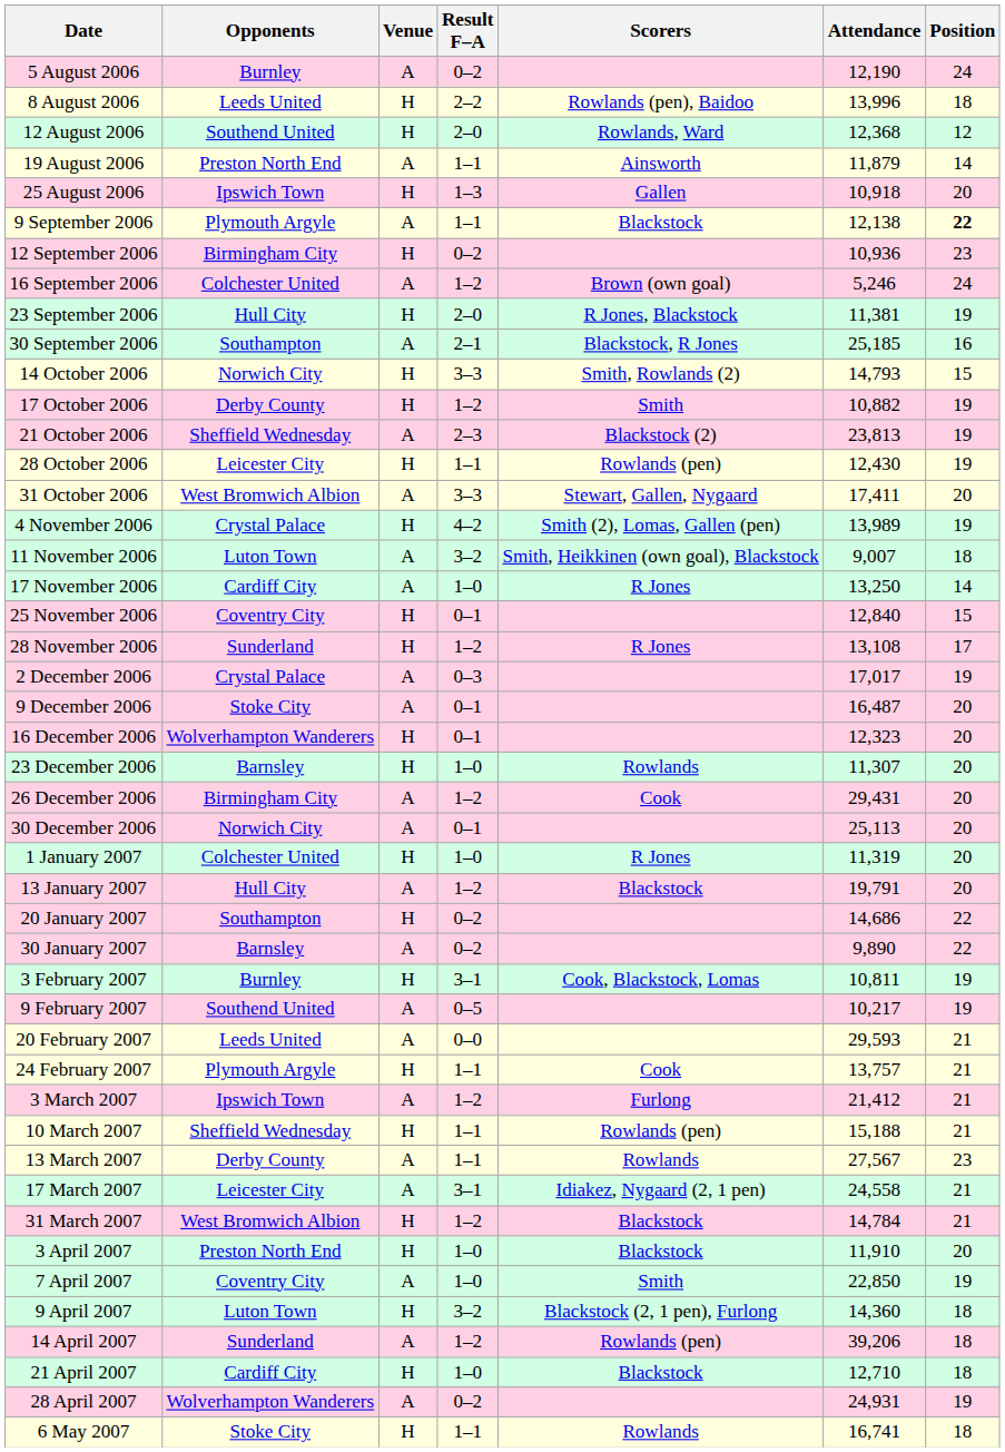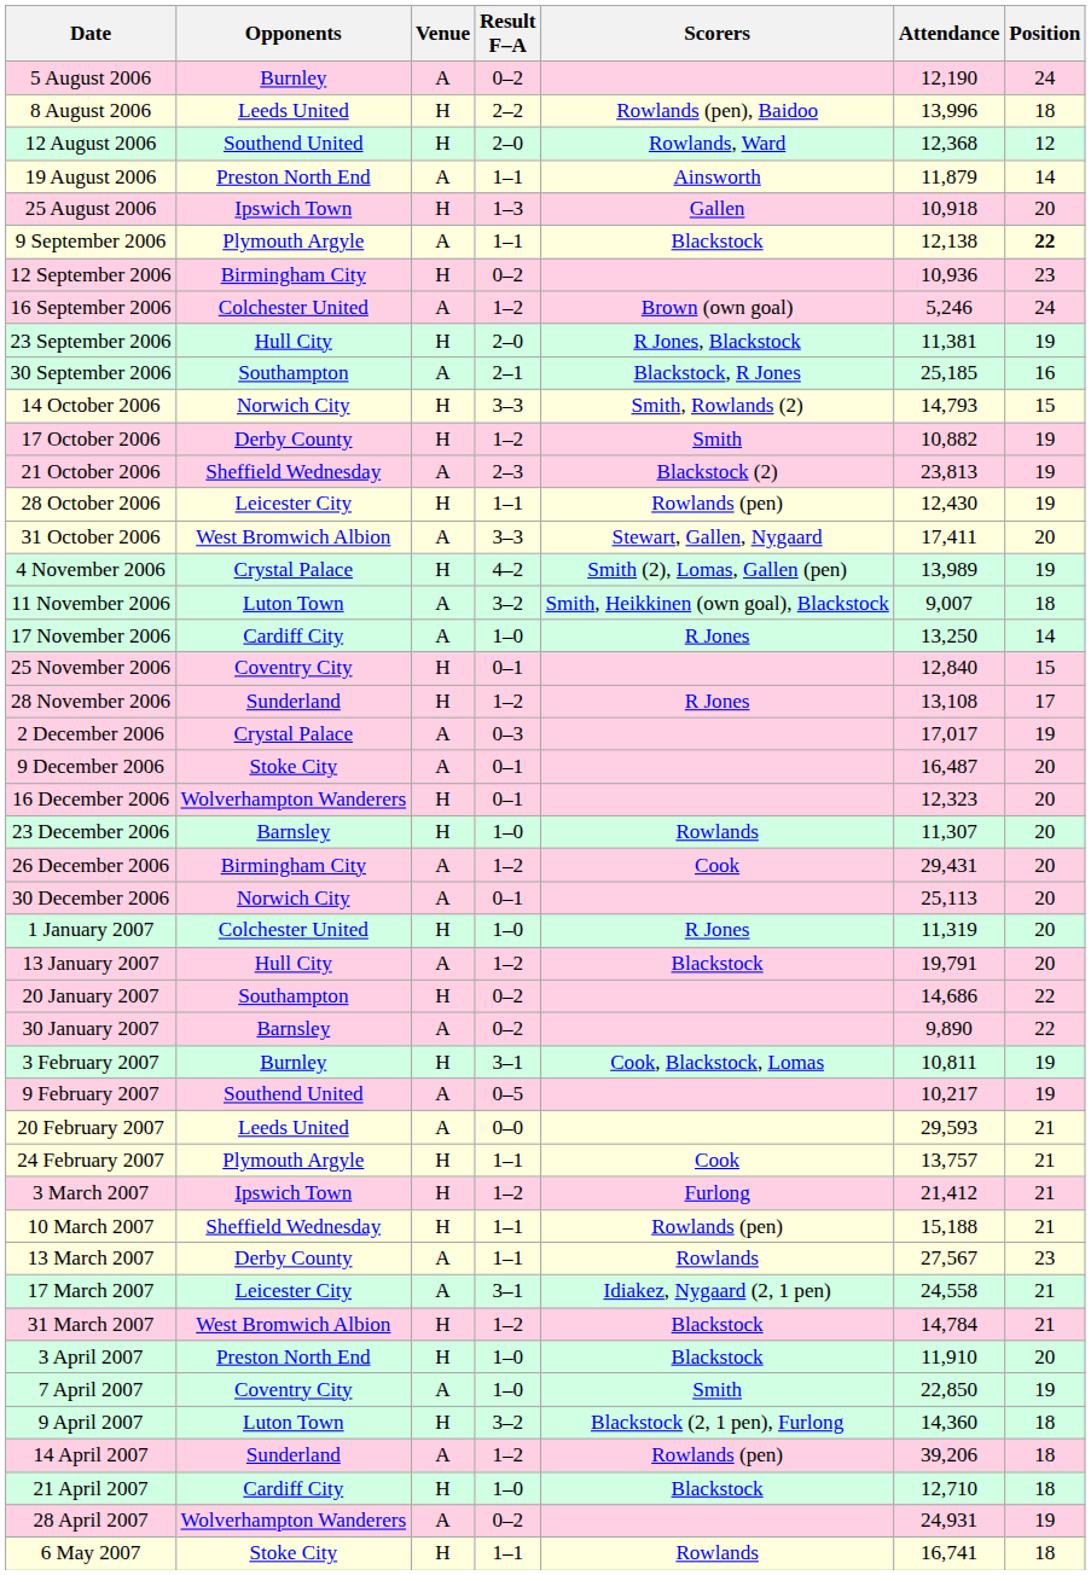3 March 2007 | Venue: A -> H
